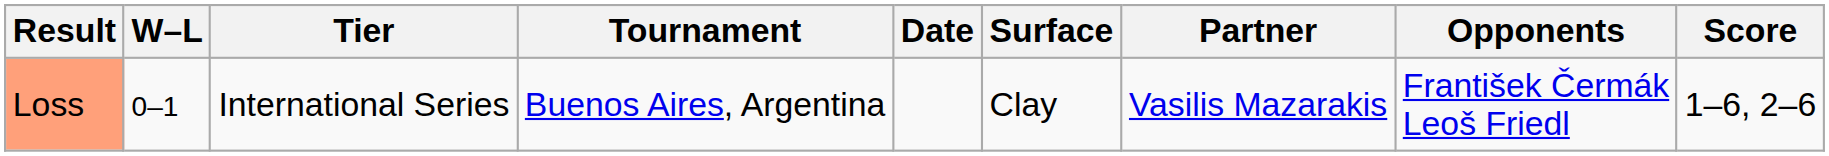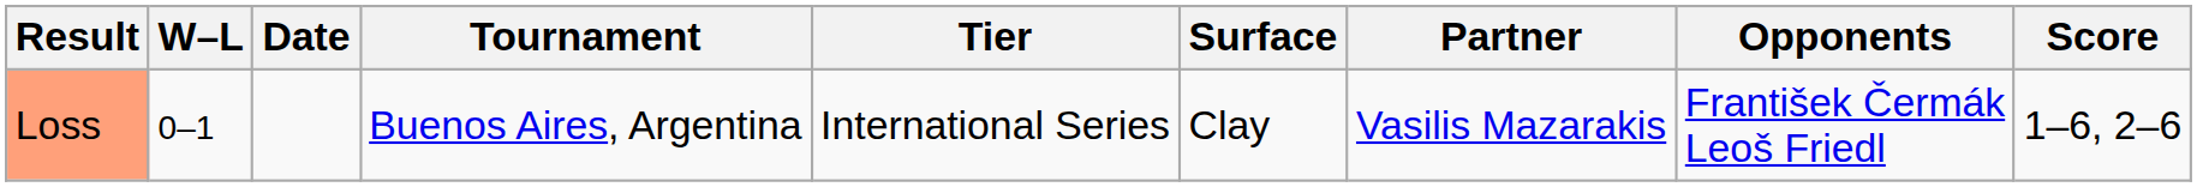columns swapped: Date <-> Tier
